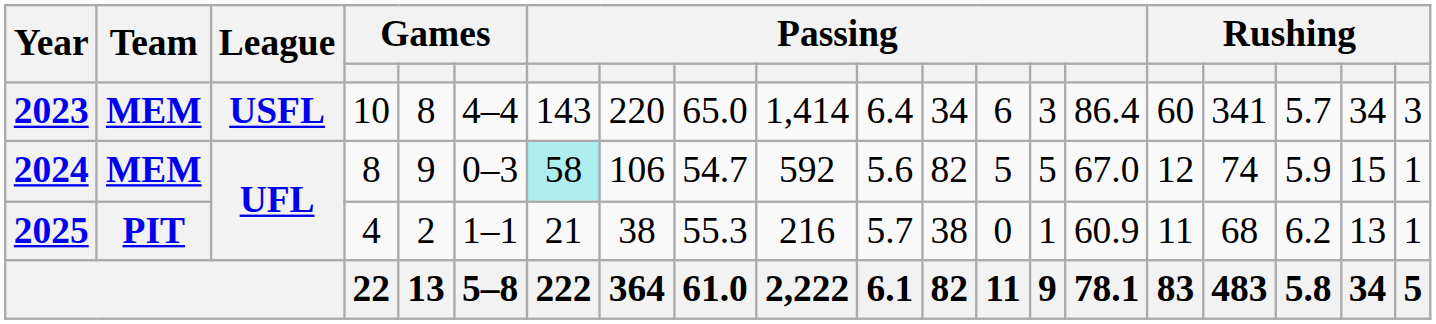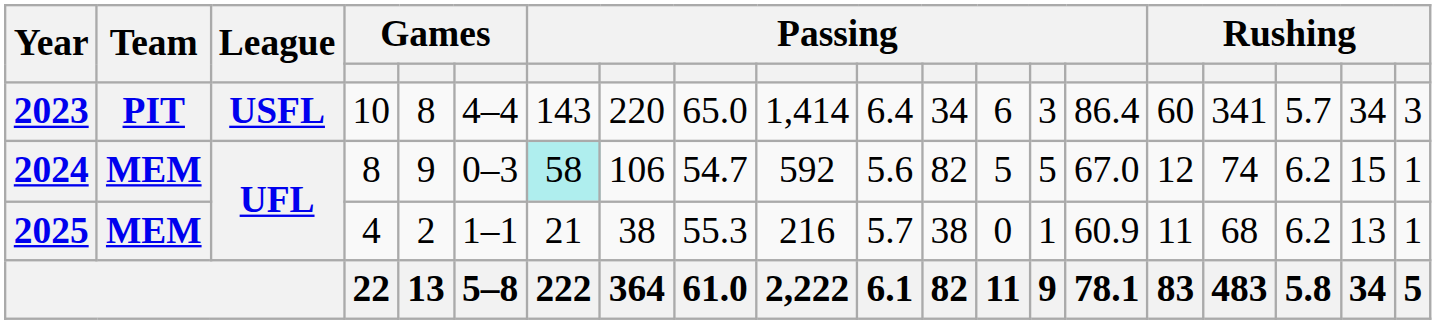2023 | Team: MEM -> PIT
2024 | column 18: 5.9 -> 6.2
2025 | Team: PIT -> MEM
